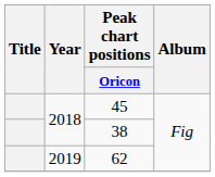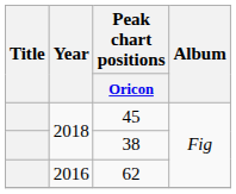62 | Year: 2019 -> 2016
